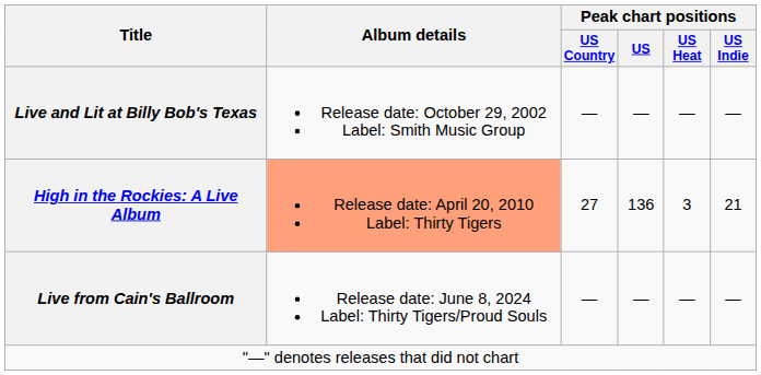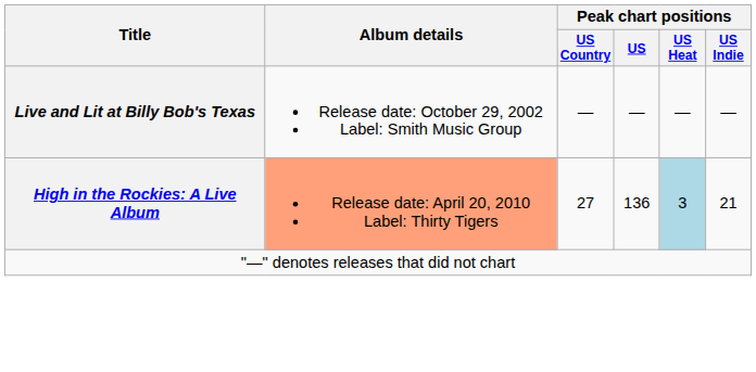High in the Rockies: A Live Album | Peak chart positions / US Heat: no background -> lightblue background
- row: Live from Cain's Ballroom | Release date: June 8, 2024 Label: Thirty Tigers/Proud Souls | — | — | — | —
